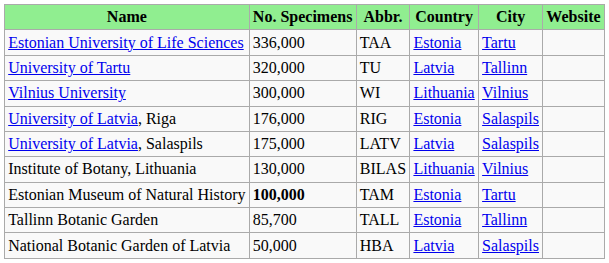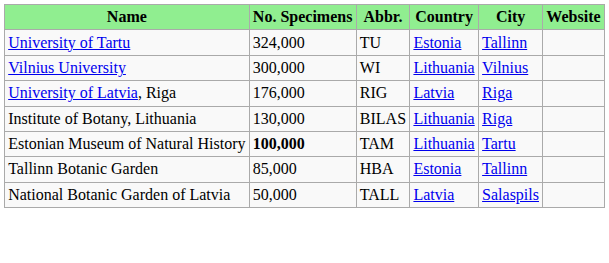- row: Estonian University of Life Sciences | 336,000 | TAA | Estonia | Tartu
University of Tartu | No. Specimens: 320,000 -> 324,000
University of Tartu | Country: Latvia -> Estonia
University of Latvia, Riga | Country: Estonia -> Latvia
University of Latvia, Riga | City: Salaspils -> Riga
- row: University of Latvia, Salaspils | 175,000 | LATV | Latvia | Salaspils
Institute of Botany, Lithuania | City: Vilnius -> Riga
Estonian Museum of Natural History | Country: Estonia -> Lithuania
Tallinn Botanic Garden | No. Specimens: 85,700 -> 85,000
Tallinn Botanic Garden | Abbr.: TALL -> HBA
National Botanic Garden of Latvia | Abbr.: HBA -> TALL
